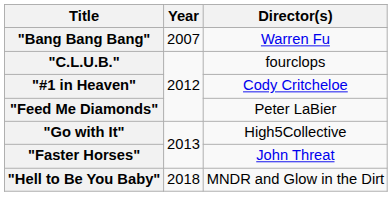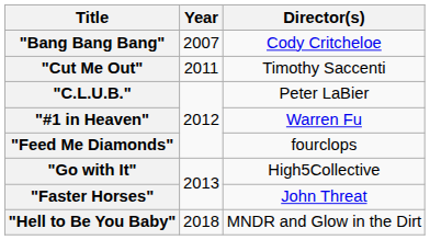"Bang Bang Bang" | Director(s): Warren Fu -> Cody Critcheloe
+ row: "Cut Me Out" | 2011 | Timothy Saccenti
"C.L.U.B." | Director(s): fourclops -> Peter LaBier
"#1 in Heaven" | Director(s): Cody Critcheloe -> Warren Fu
"Feed Me Diamonds" | Director(s): Peter LaBier -> fourclops
